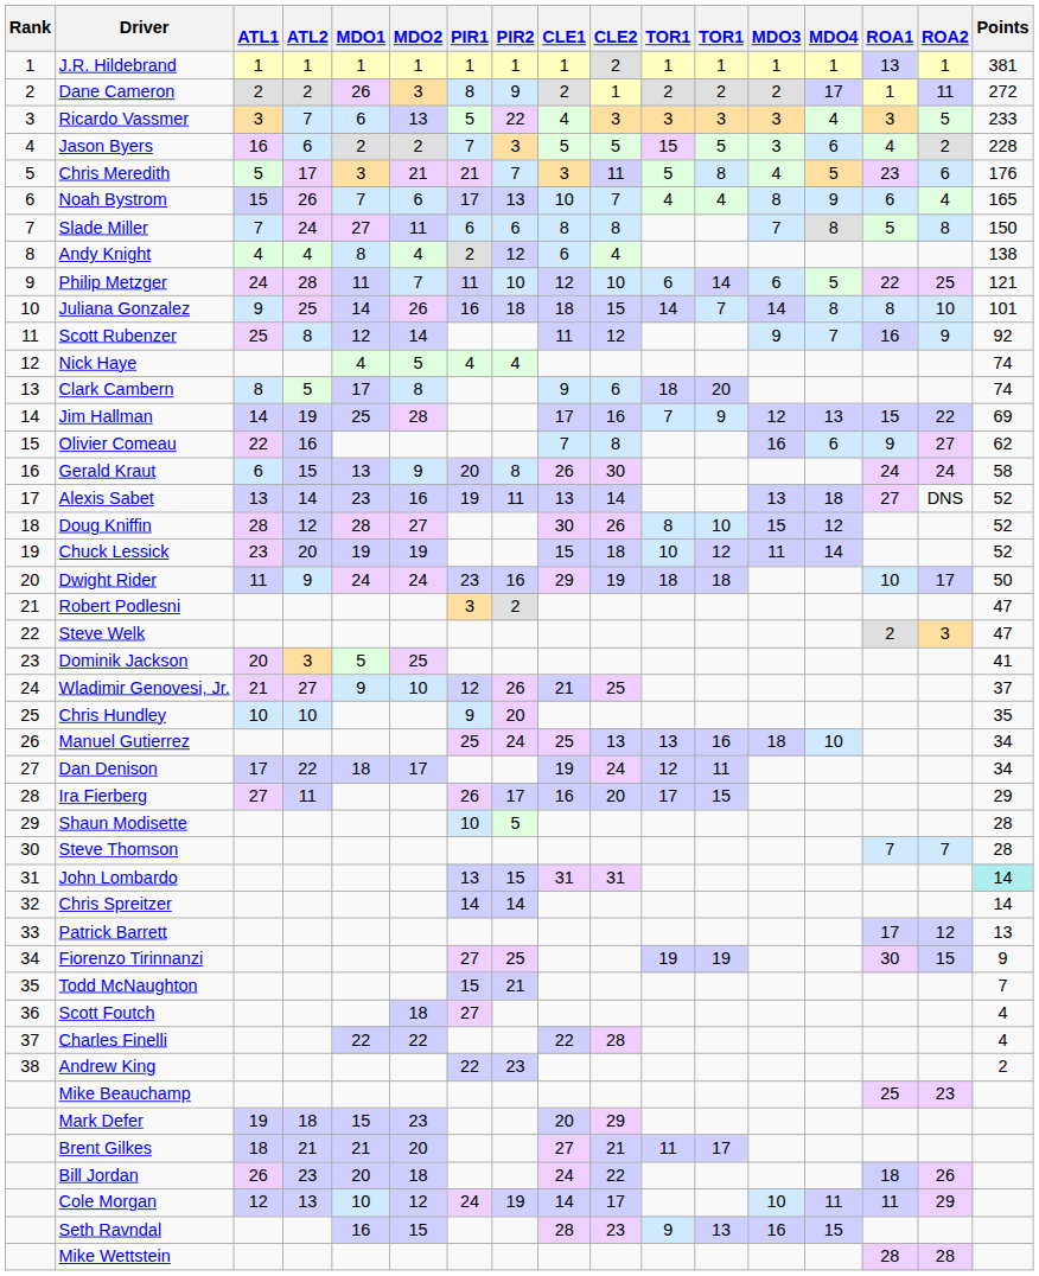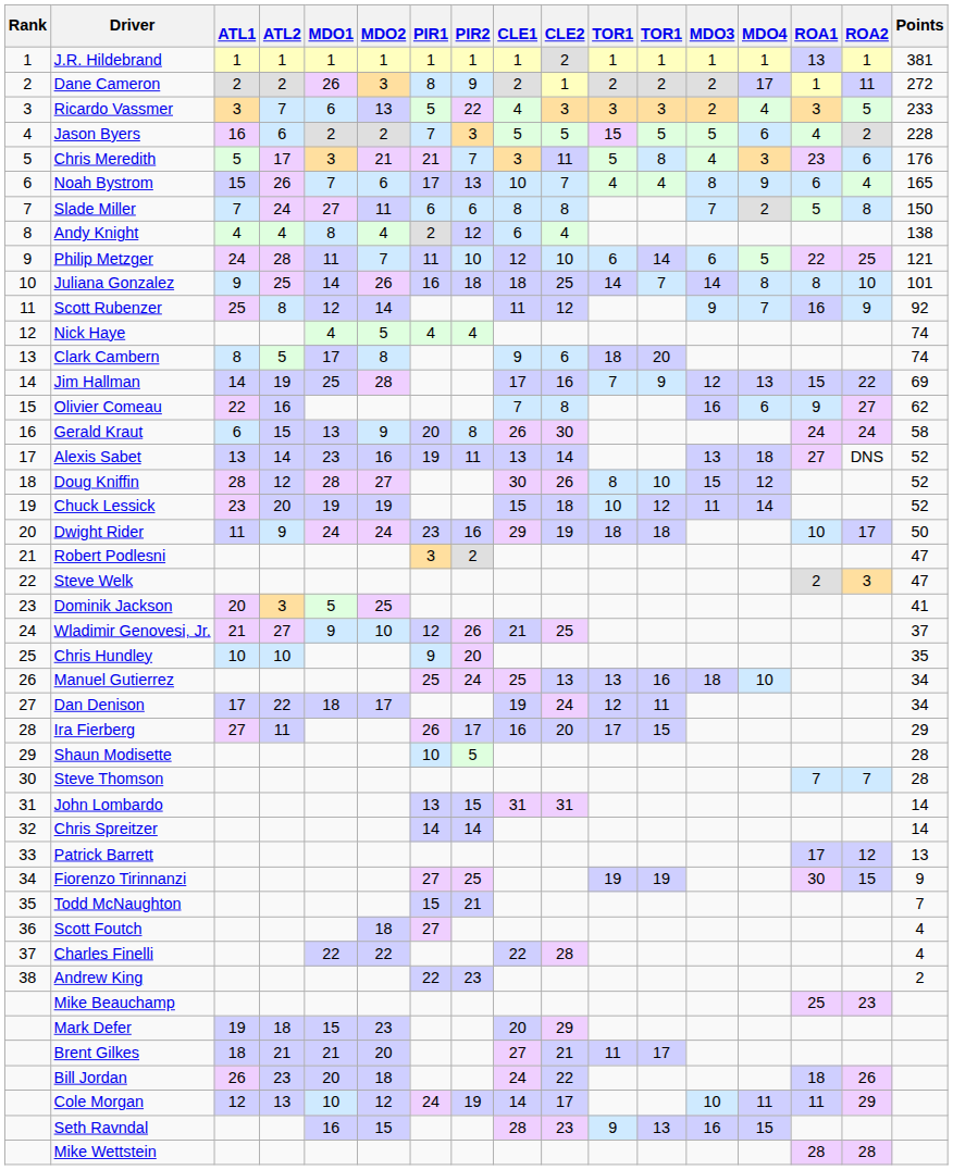Ricardo Vassmer | MDO3: 3 -> 2
Jason Byers | MDO3: 3 -> 5
Chris Meredith | MDO4: 5 -> 3
Slade Miller | MDO4: 8 -> 2
Juliana Gonzalez | CLE2: 15 -> 25
John Lombardo | Points: paleturquoise background -> no background
